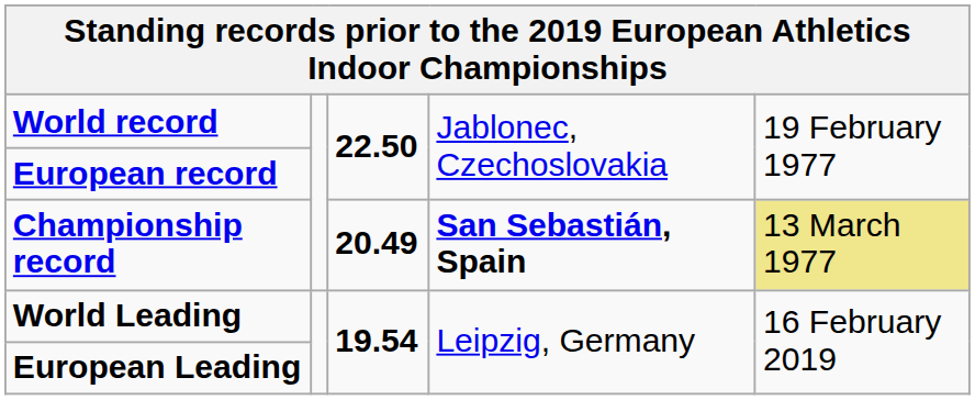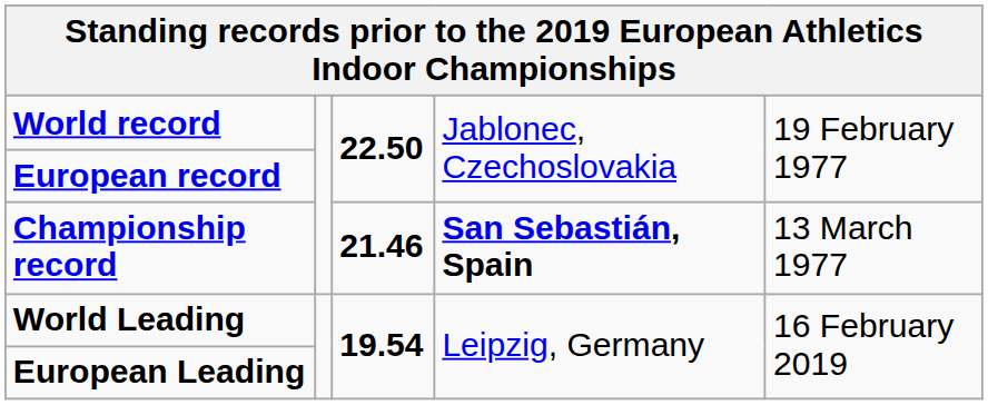Championship record | column 3: 20.49 -> 21.46
Championship record | column 5: khaki background -> no background
